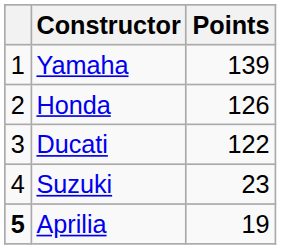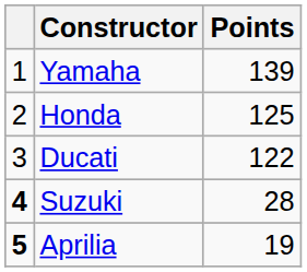Honda | Points: 126 -> 125
Suzuki | column 1: normal -> bold
Suzuki | Points: 23 -> 28
